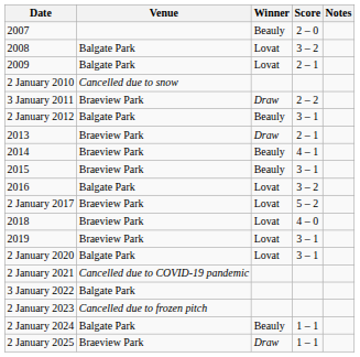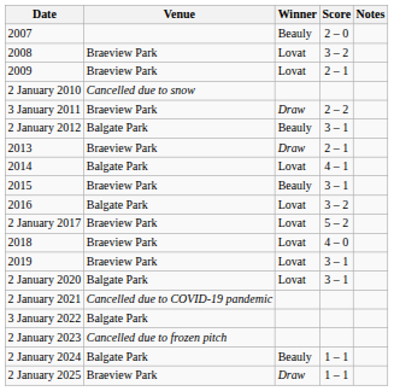2008 | Venue: Balgate Park -> Braeview Park
2009 | Venue: Balgate Park -> Braeview Park
2014 | Venue: Braeview Park -> Balgate Park
2014 | Winner: Beauly -> Lovat
